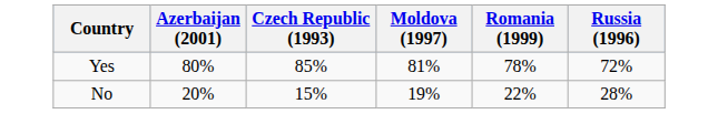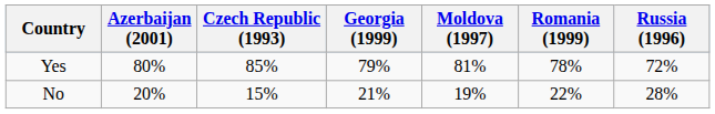+ column: Georgia (1999) | 79% | 21%
